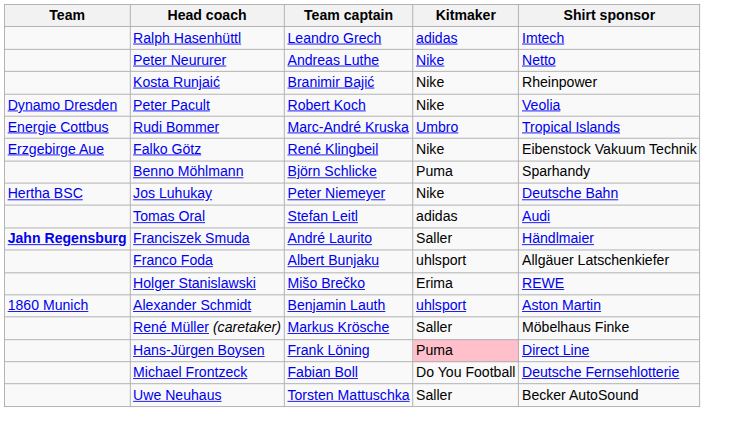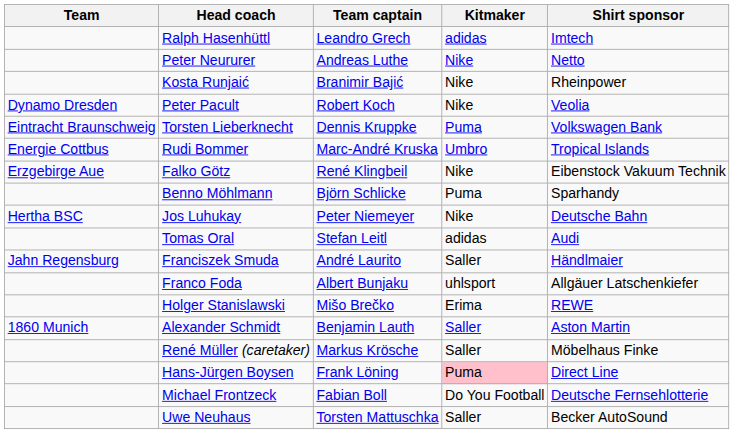+ row: Eintracht Braunschweig | Torsten Lieberknecht | Dennis Kruppke | Puma | Volkswagen Bank
Franciszek Smuda | Team: bold -> normal
Alexander Schmidt | Kitmaker: uhlsport -> Saller
